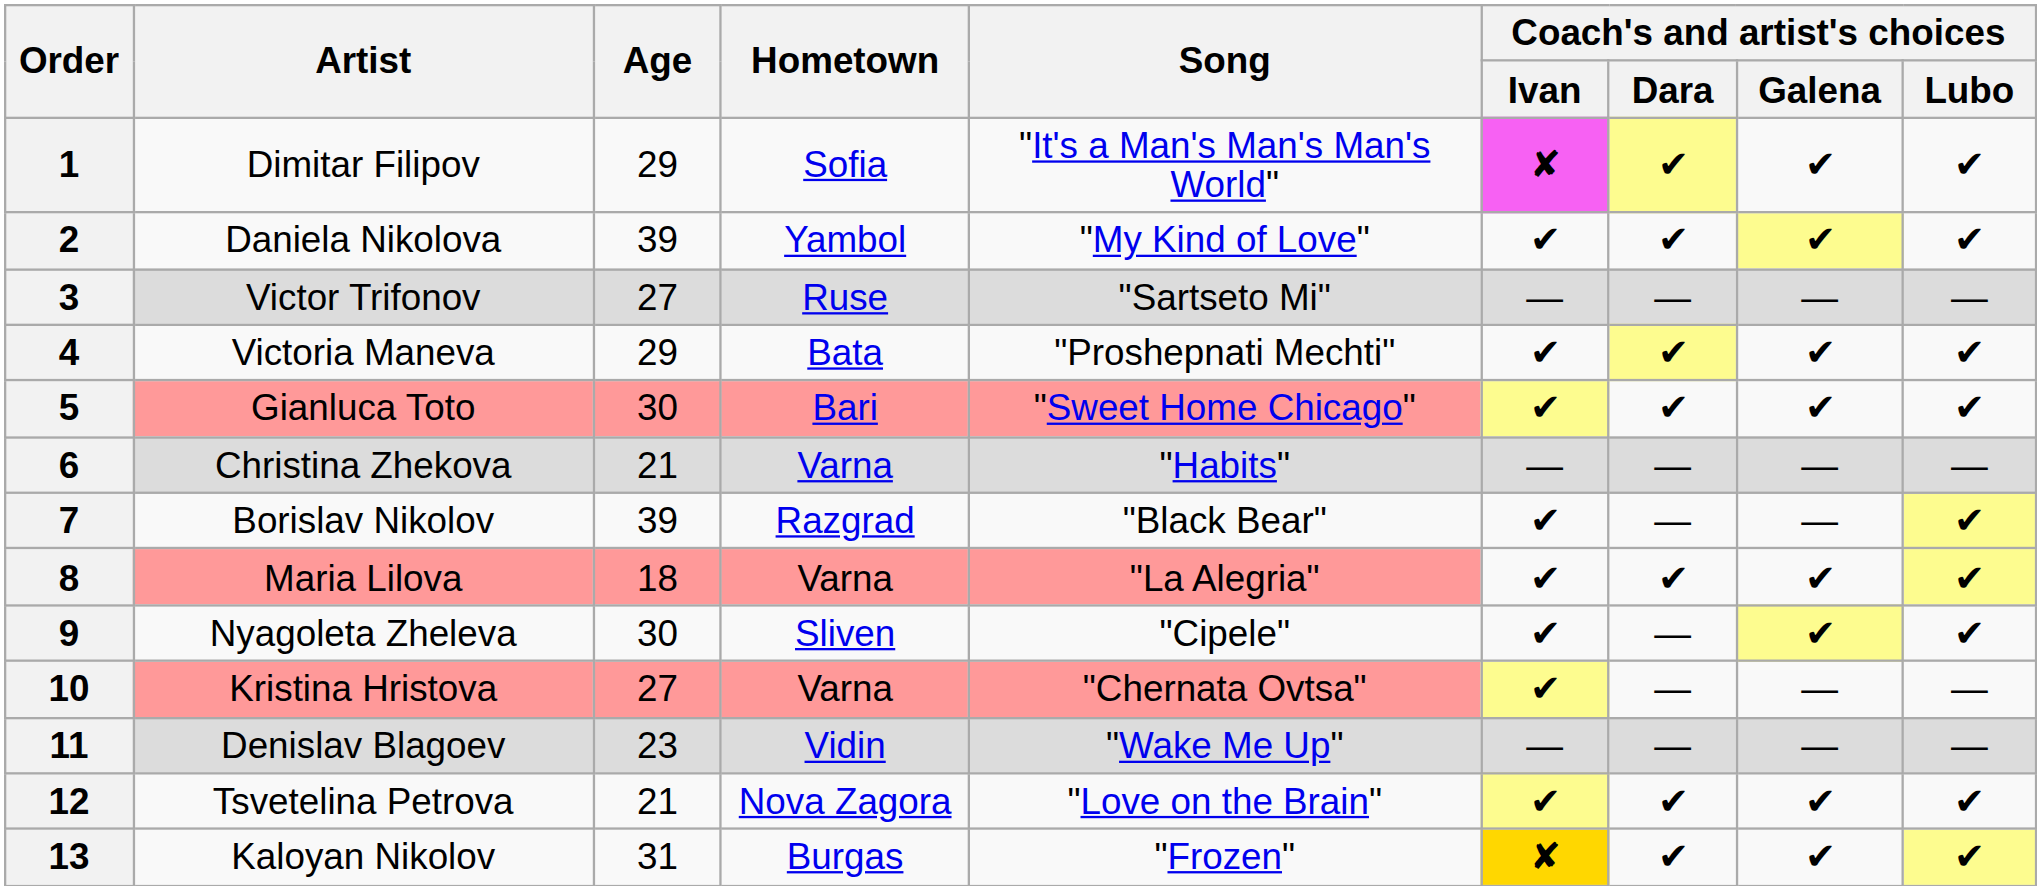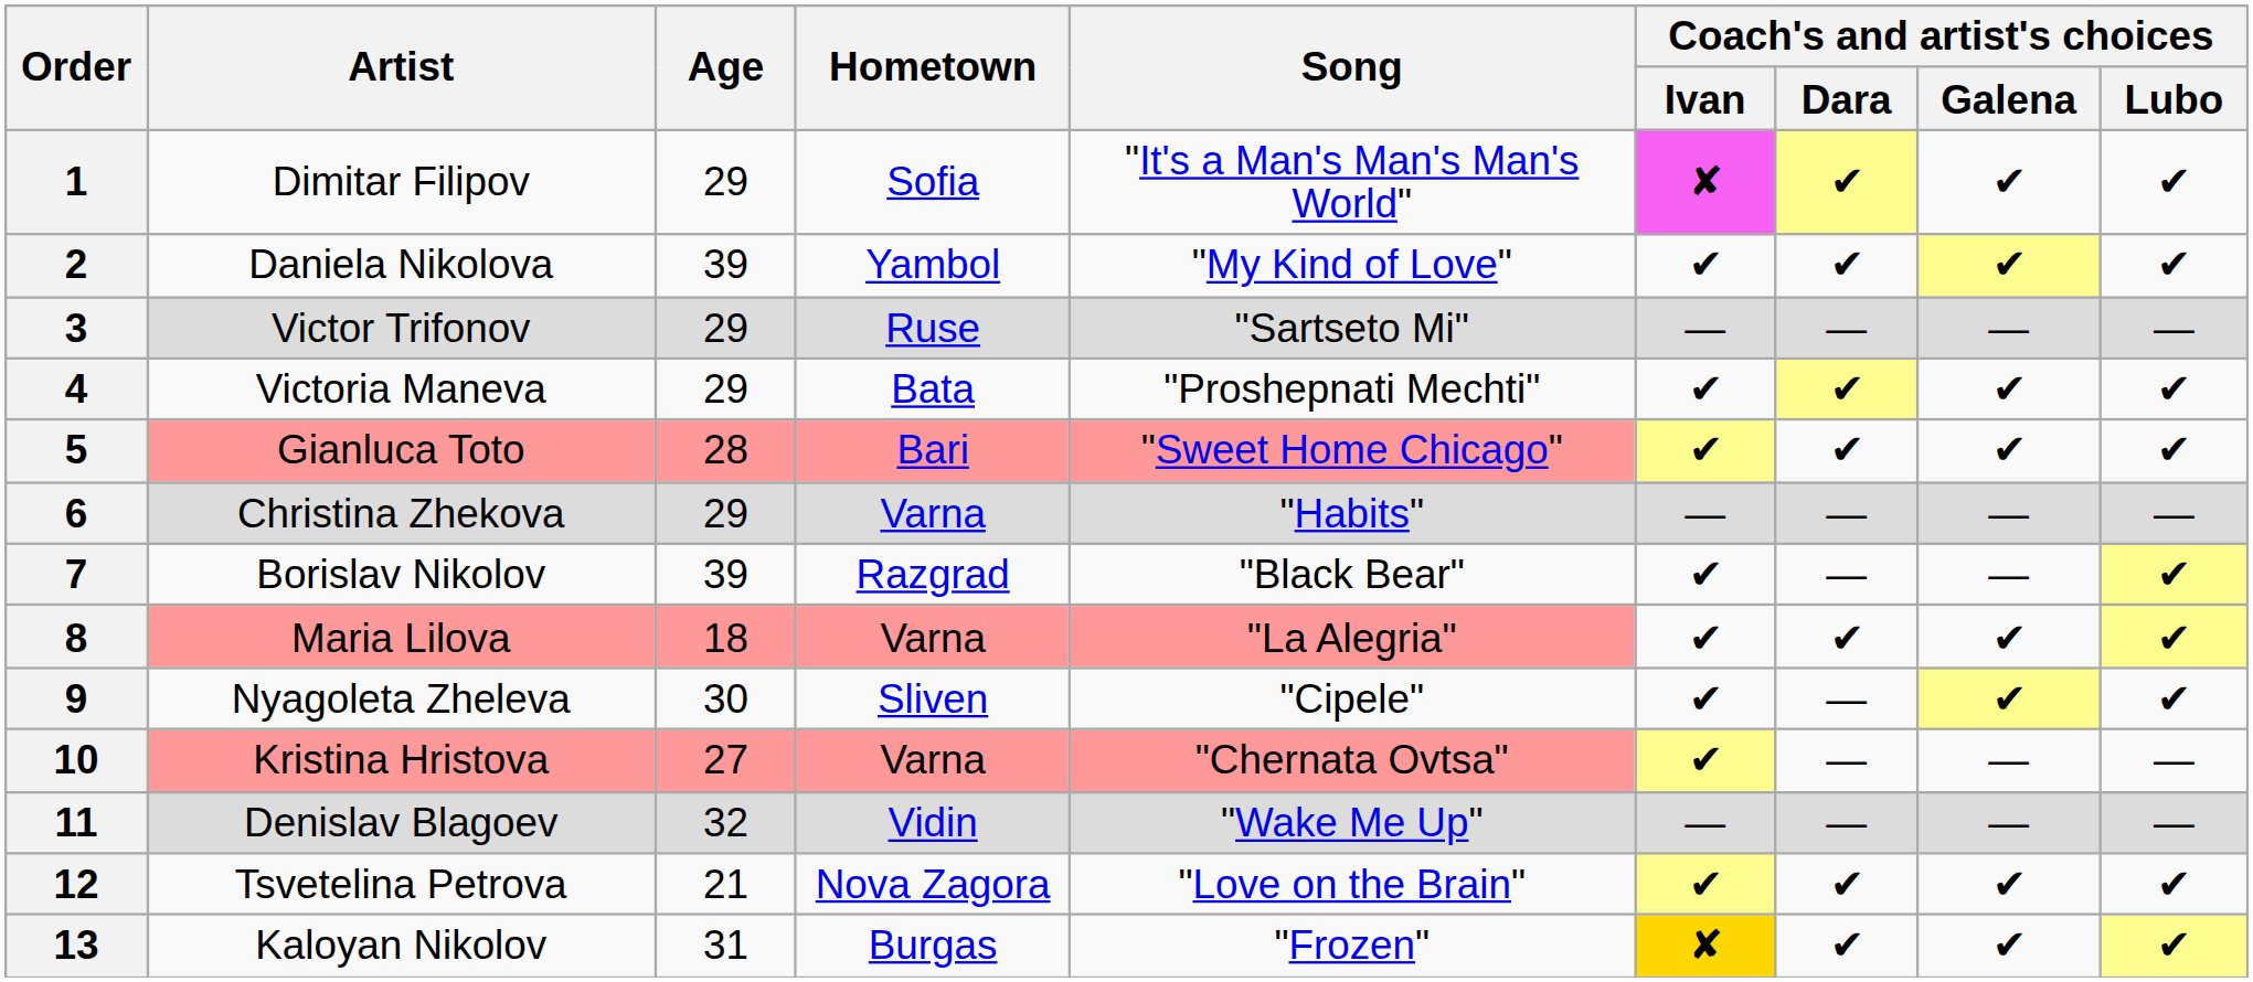3 | Age: 27 -> 29
5 | Age: 30 -> 28
6 | Age: 21 -> 29
11 | Age: 23 -> 32
